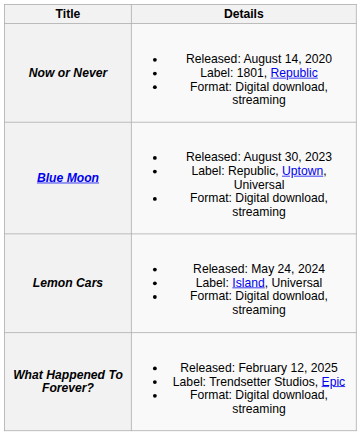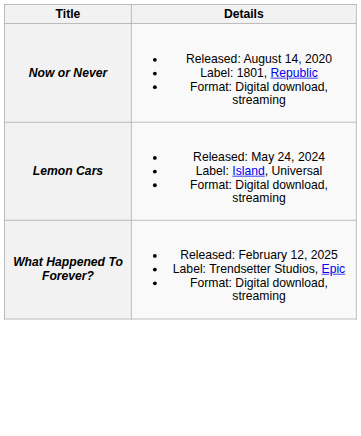- row: Blue Moon | Released: August 30, 2023 Label: Republic, Uptown, Universal Format: Digital download, streaming
